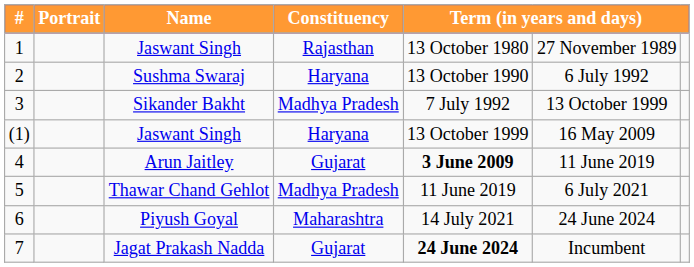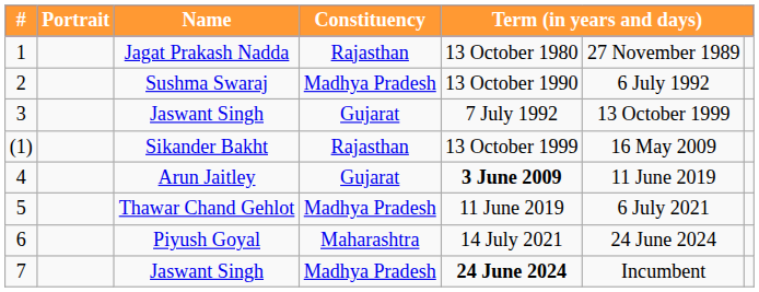1 | Name: Jaswant Singh -> Jagat Prakash Nadda
2 | Constituency: Haryana -> Madhya Pradesh
3 | Name: Sikander Bakht -> Jaswant Singh
3 | Constituency: Madhya Pradesh -> Gujarat
(1) | Name: Jaswant Singh -> Sikander Bakht
(1) | Constituency: Haryana -> Rajasthan
7 | Name: Jagat Prakash Nadda -> Jaswant Singh
7 | Constituency: Gujarat -> Madhya Pradesh
